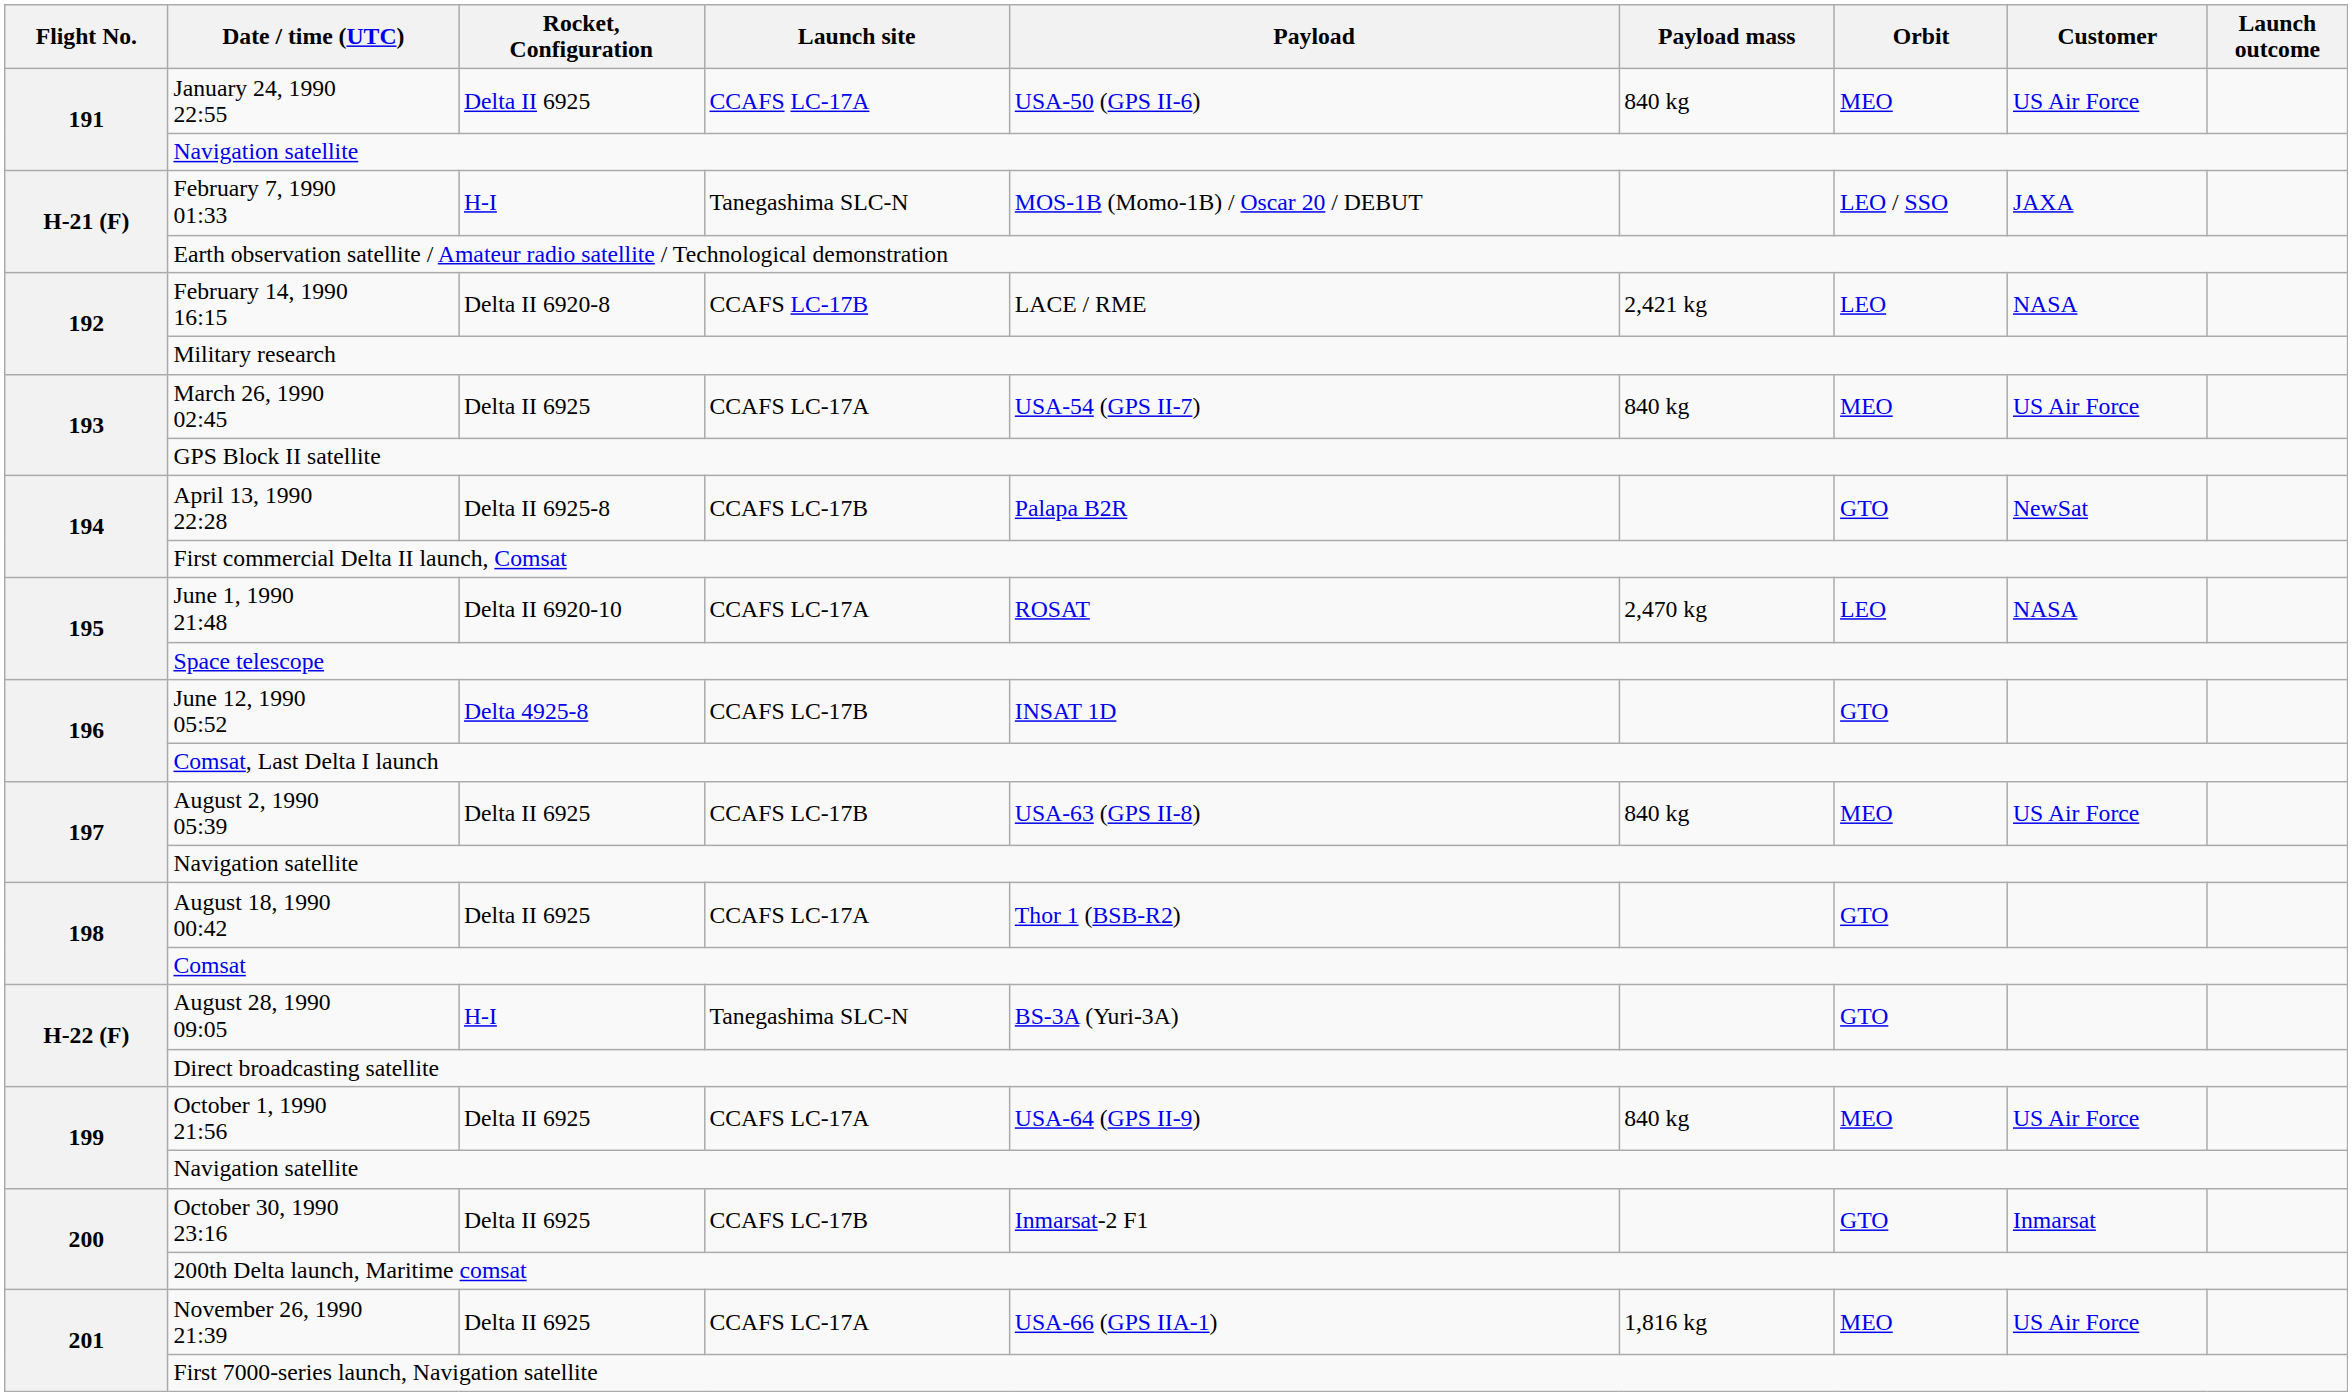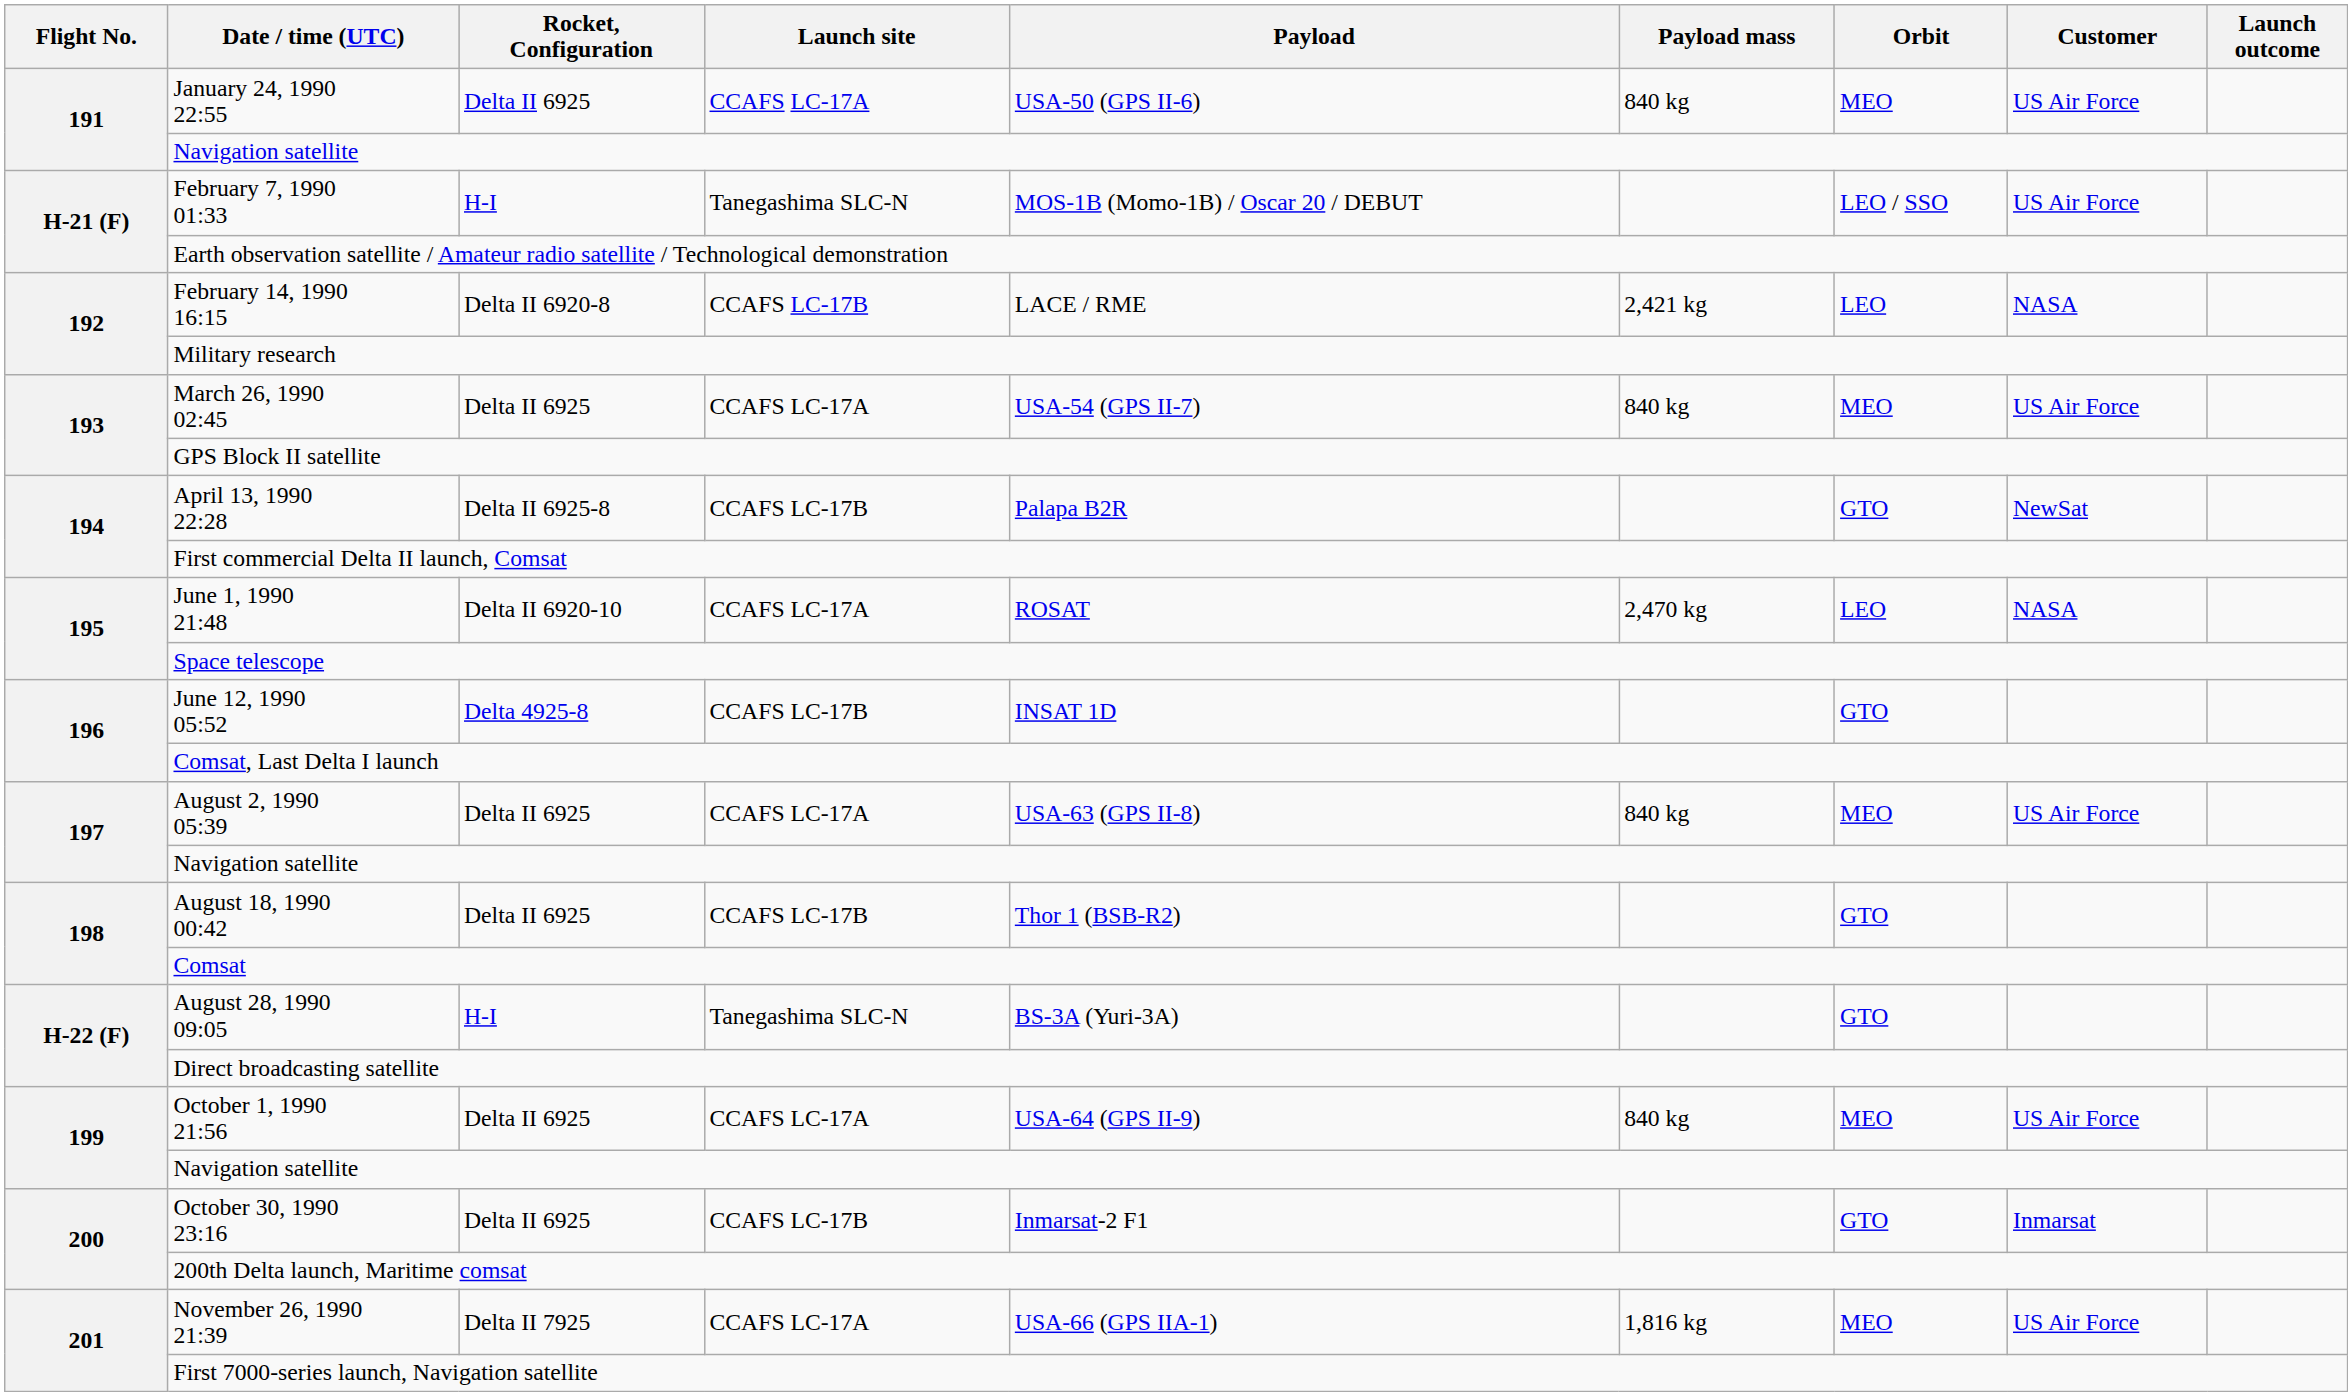February 7, 1990 01:33 | Customer: JAXA -> US Air Force
August 2, 1990 05:39 | Launch site: CCAFS LC-17B -> CCAFS LC-17A
August 18, 1990 00:42 | Launch site: CCAFS LC-17A -> CCAFS LC-17B
November 26, 1990 21:39 | Rocket, Configuration: Delta II 6925 -> Delta II 7925
